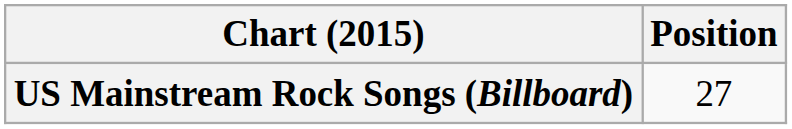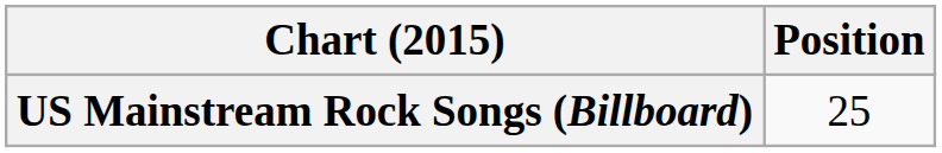US Mainstream Rock Songs (Billboard) | Position: 27 -> 25
